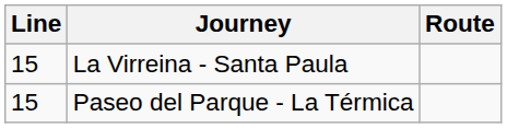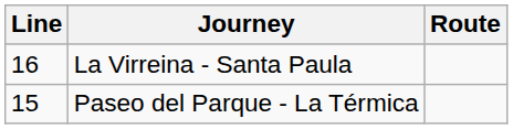La Virreina - Santa Paula | Line: 15 -> 16
